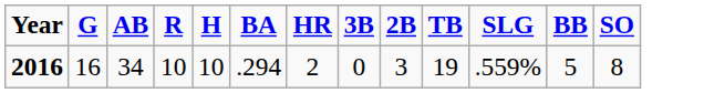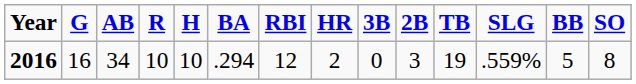+ column: RBI | 12
